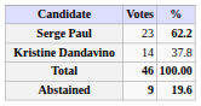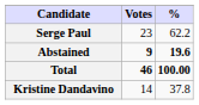Serge Paul | %: bold -> normal
rows swapped: Kristine Dandavino <-> Abstained
